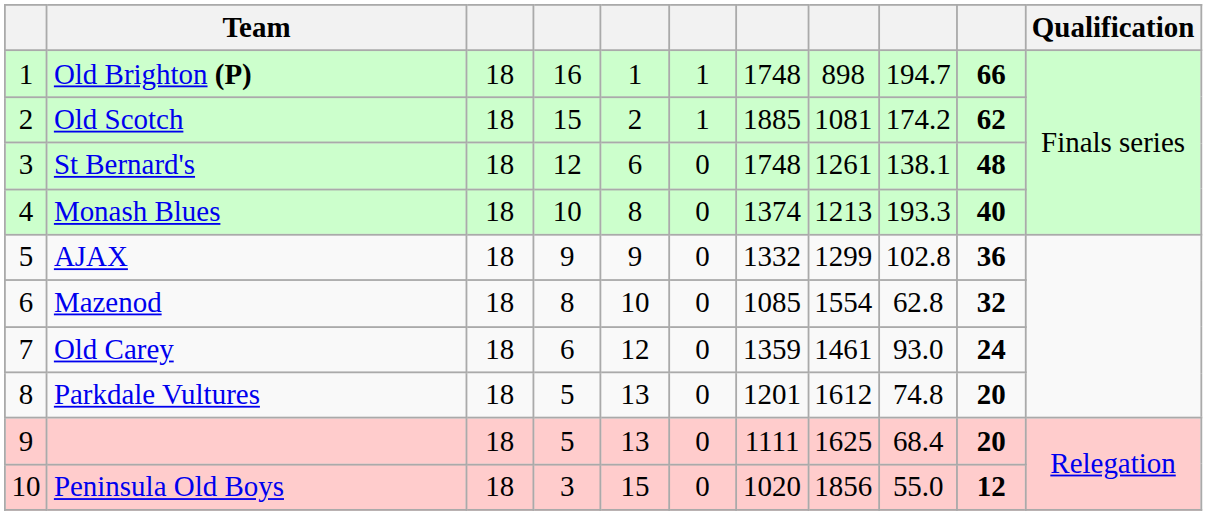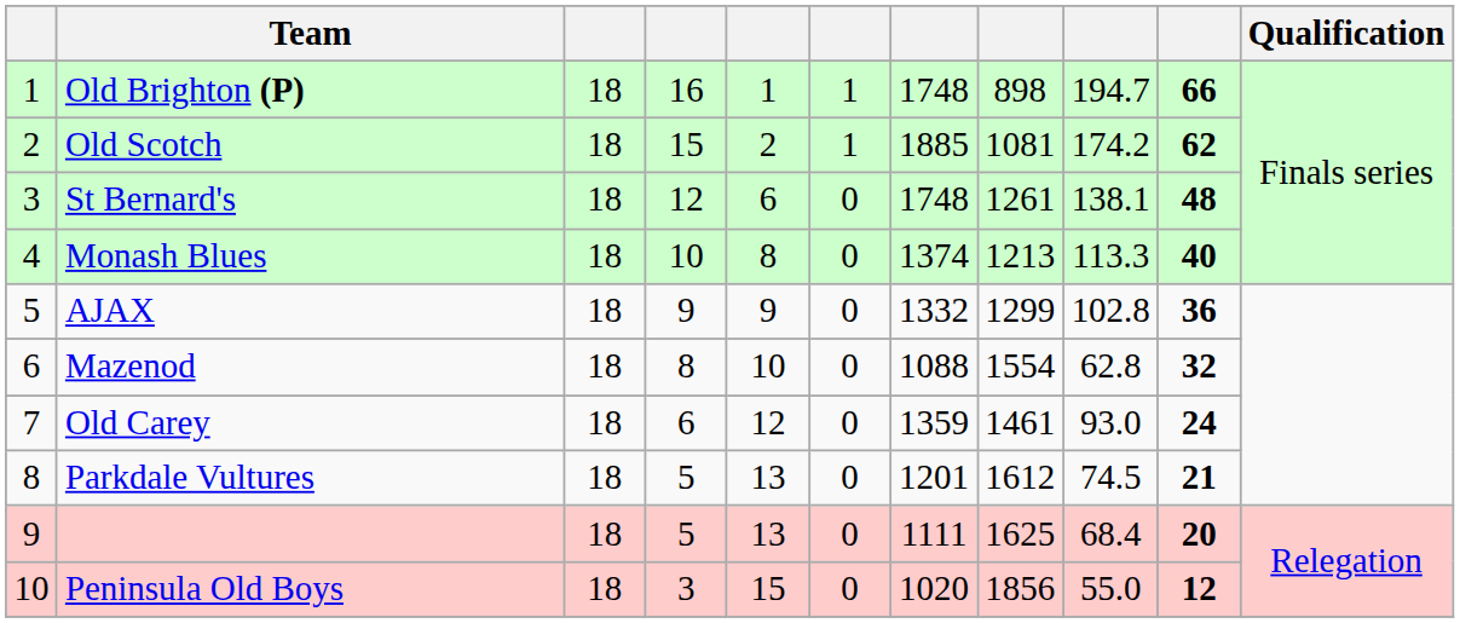Monash Blues | column 9: 193.3 -> 113.3
Mazenod | column 7: 1085 -> 1088
Parkdale Vultures | column 9: 74.8 -> 74.5
Parkdale Vultures | column 10: 20 -> 21
